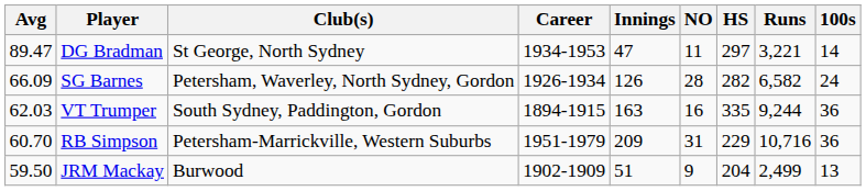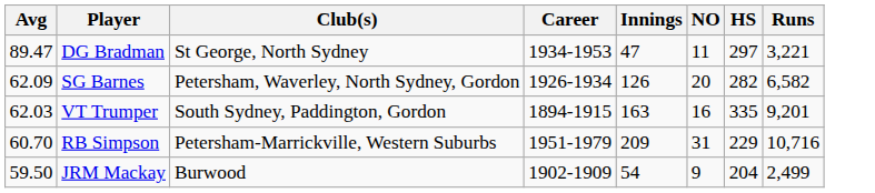- column: 100s | 14 | 24 | 36 | 36 | 13
SG Barnes | Avg: 66.09 -> 62.09
SG Barnes | NO: 28 -> 20
VT Trumper | Runs: 9,244 -> 9,201
JRM Mackay | Innings: 51 -> 54
